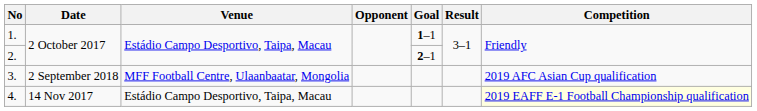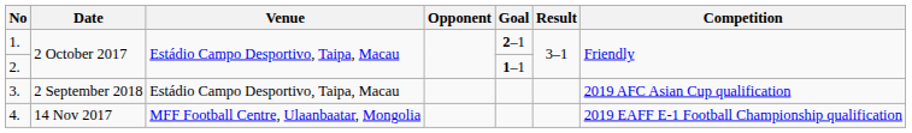1. | Goal: 1–1 -> 2–1
2. | Goal: 2–1 -> 1–1
3. | Venue: MFF Football Centre, Ulaanbaatar, Mongolia -> Estádio Campo Desportivo, Taipa, Macau
4. | Venue: Estádio Campo Desportivo, Taipa, Macau -> MFF Football Centre, Ulaanbaatar, Mongolia
4. | Competition: lightyellow background -> no background
